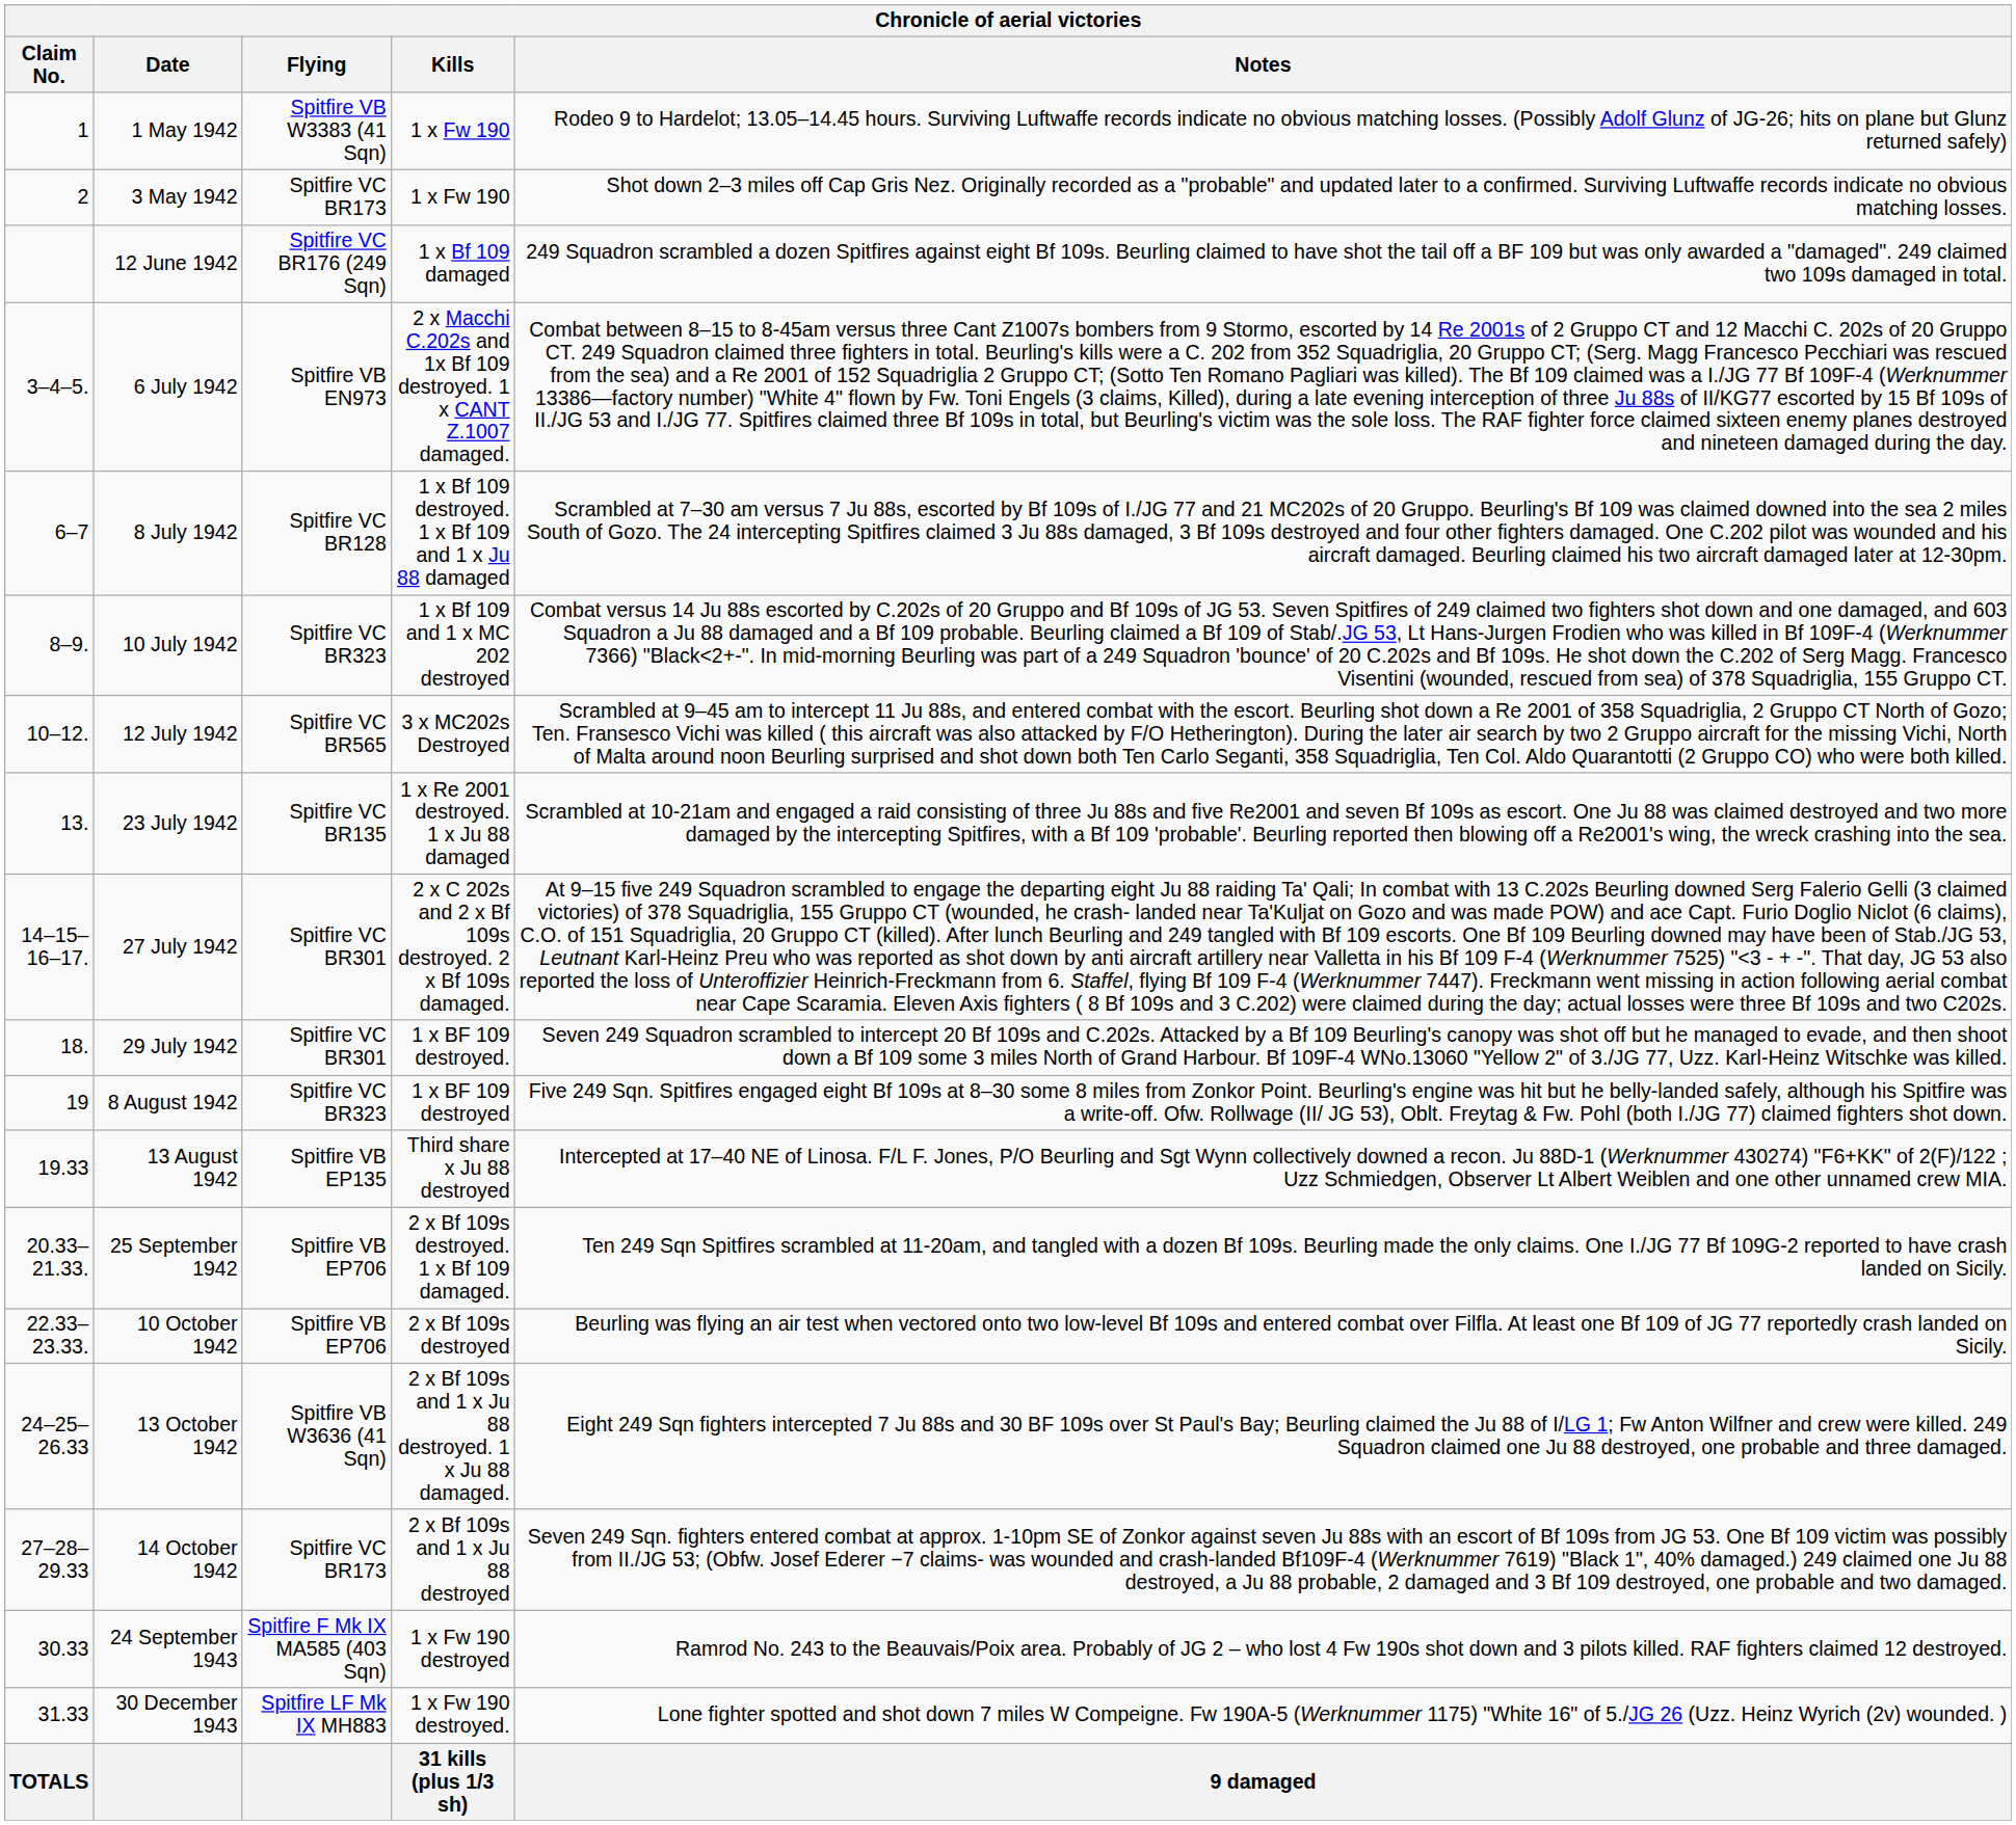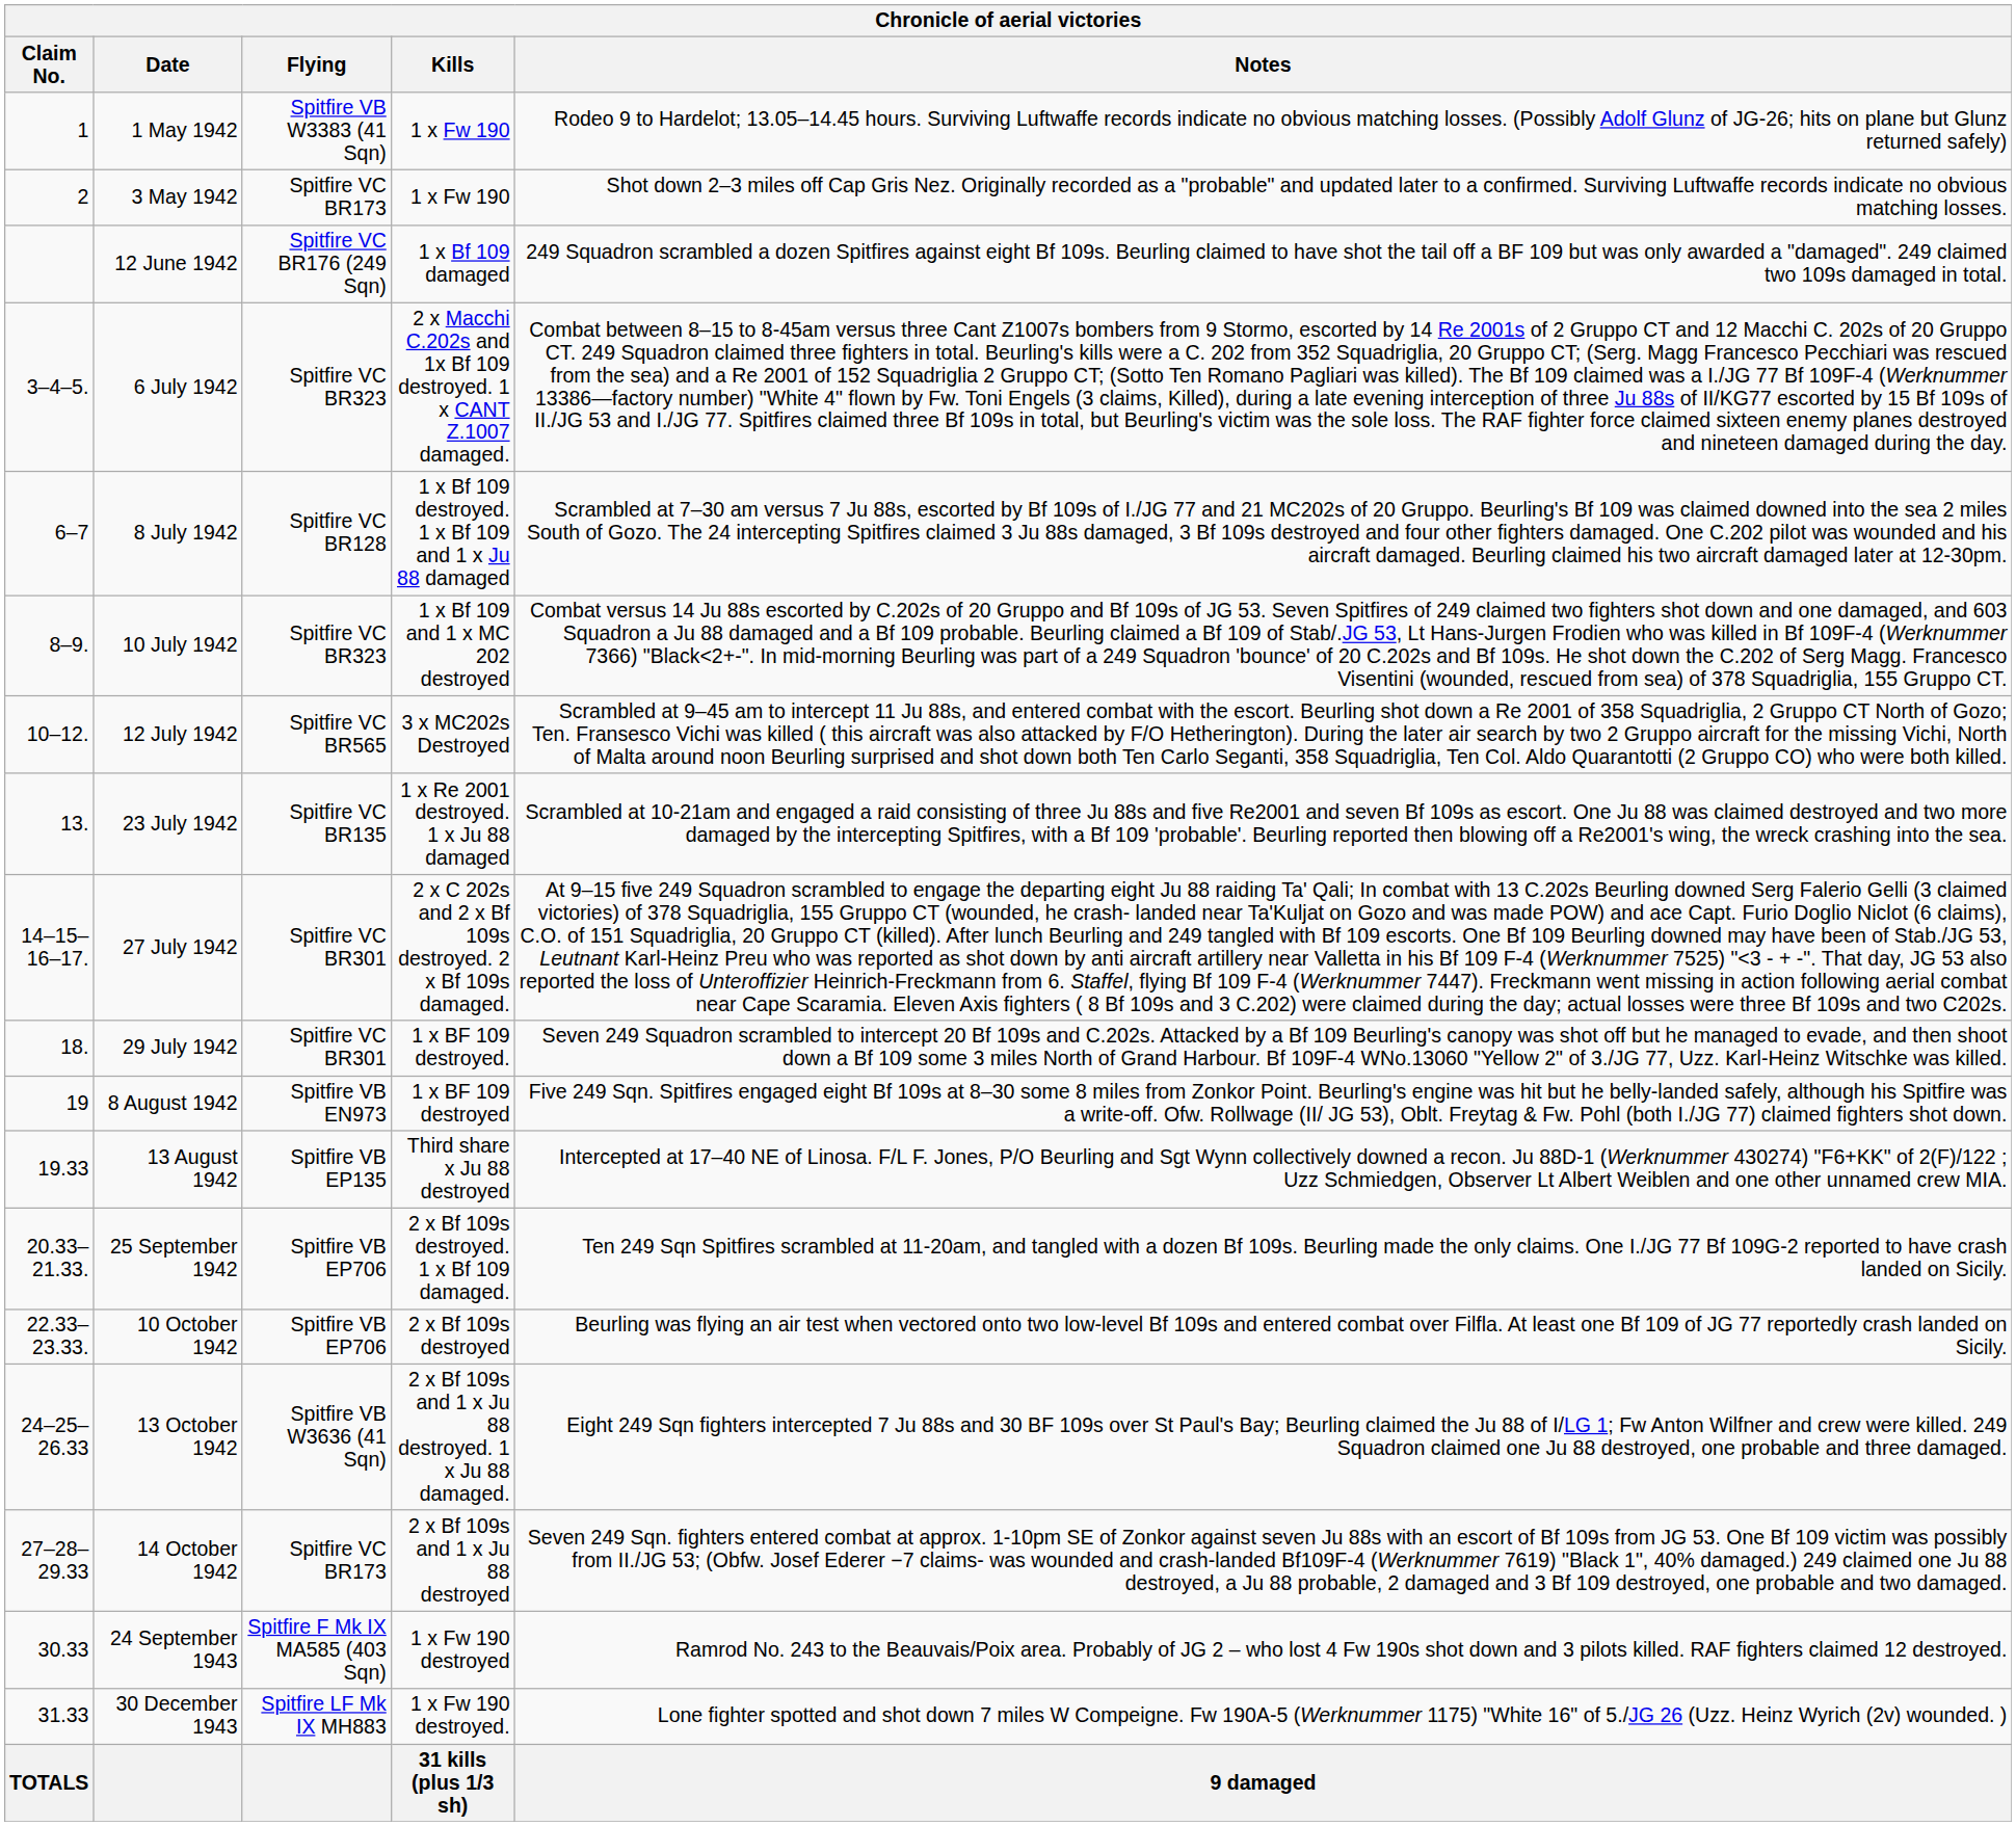6 July 1942 | Flying: Spitfire VB EN973 -> Spitfire VC BR323
8 August 1942 | Flying: Spitfire VC BR323 -> Spitfire VB EN973
